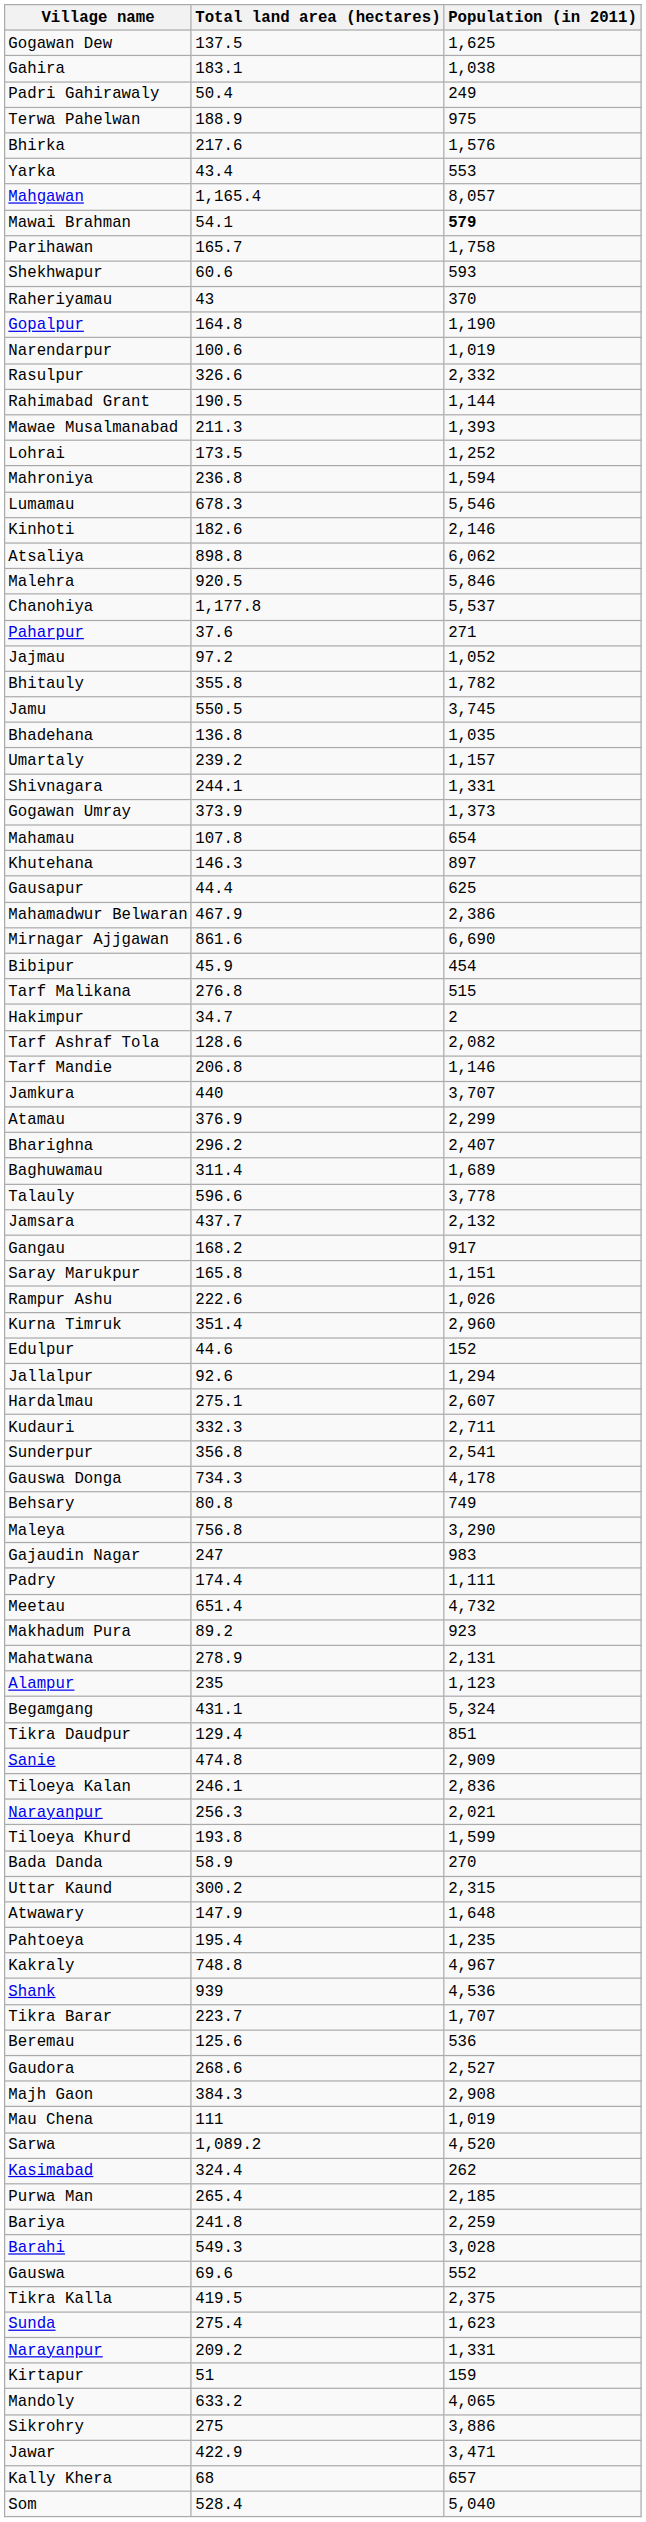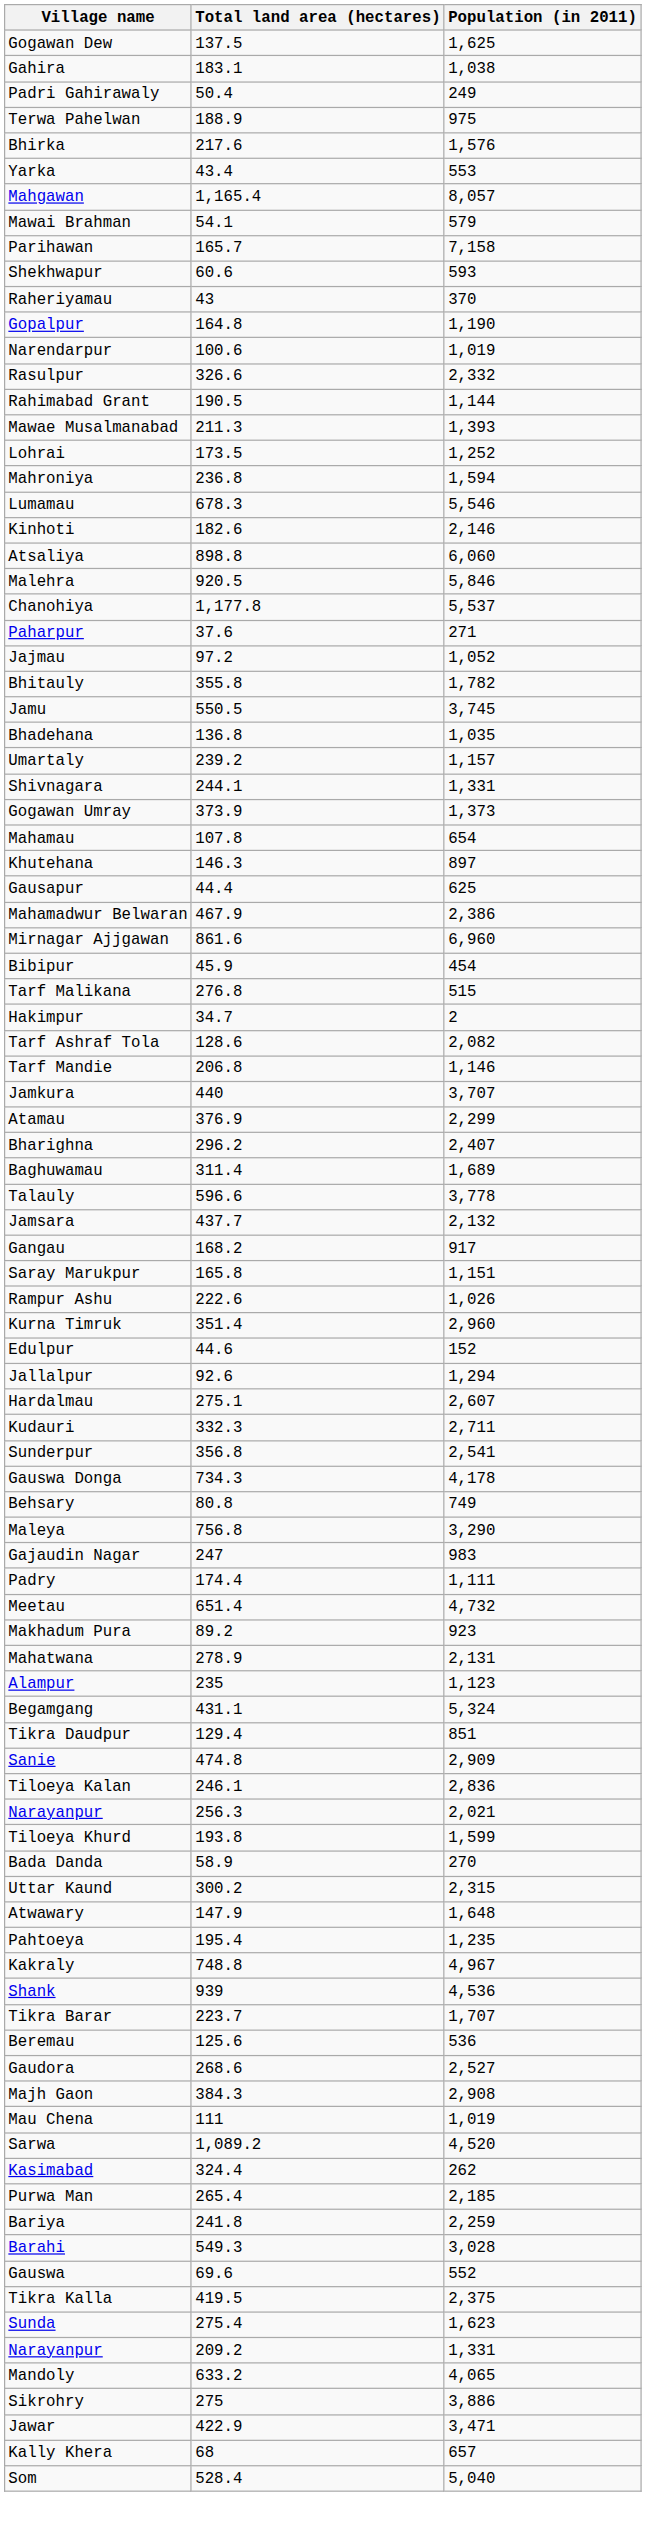Mawai Brahman | Population (in 2011): bold -> normal
Parihawan | Population (in 2011): 1,758 -> 7,158
Atsaliya | Population (in 2011): 6,062 -> 6,060
Mirnagar Ajjgawan | Population (in 2011): 6,690 -> 6,960
- row: Kirtapur | 51 | 159
